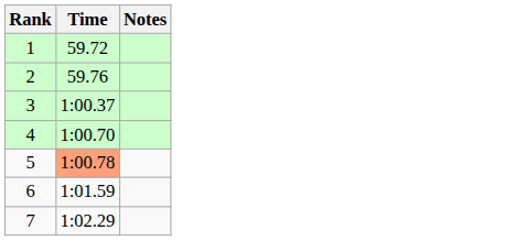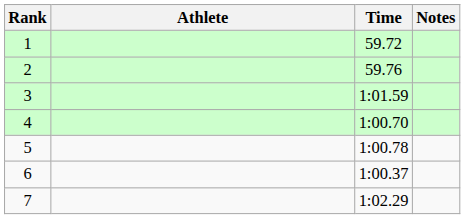+ column: Athlete
3 | Time: 1:00.37 -> 1:01.59
5 | Time: lightsalmon background -> no background
6 | Time: 1:01.59 -> 1:00.37
